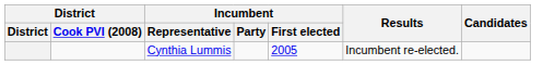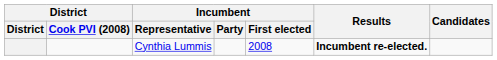Cynthia Lummis | Incumbent / First elected: 2005 -> 2008
Cynthia Lummis | Results: normal -> bold
